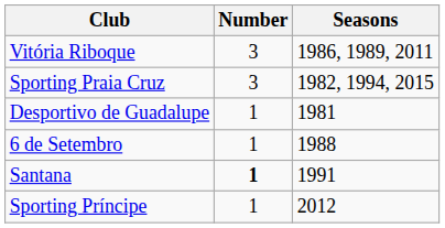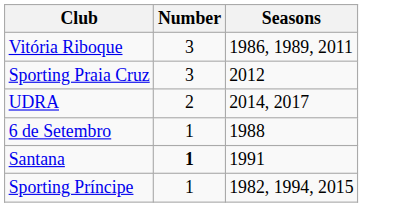Sporting Praia Cruz | Seasons: 1982, 1994, 2015 -> 2012
+ row: UDRA | 2 | 2014, 2017
- row: Desportivo de Guadalupe | 1 | 1981
Sporting Príncipe | Seasons: 2012 -> 1982, 1994, 2015
